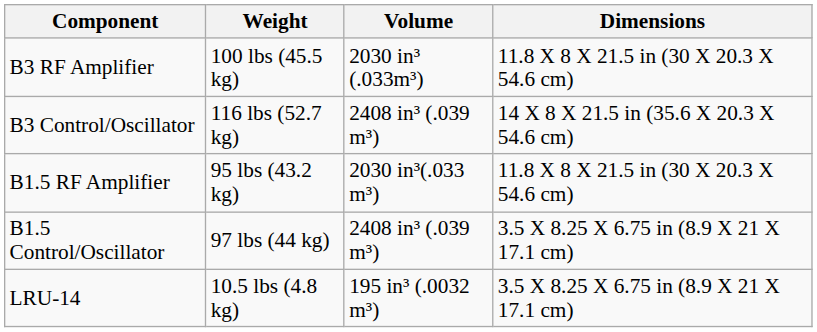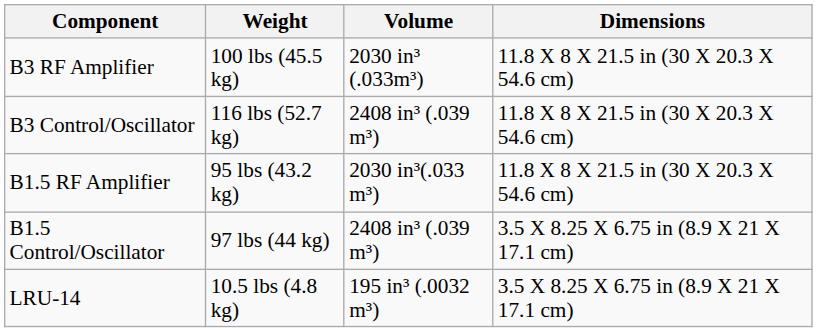B3 Control/Oscillator | Dimensions: 14 X 8 X 21.5 in (35.6 X 20.3 X 54.6 cm) -> 11.8 X 8 X 21.5 in (30 X 20.3 X 54.6 cm)
